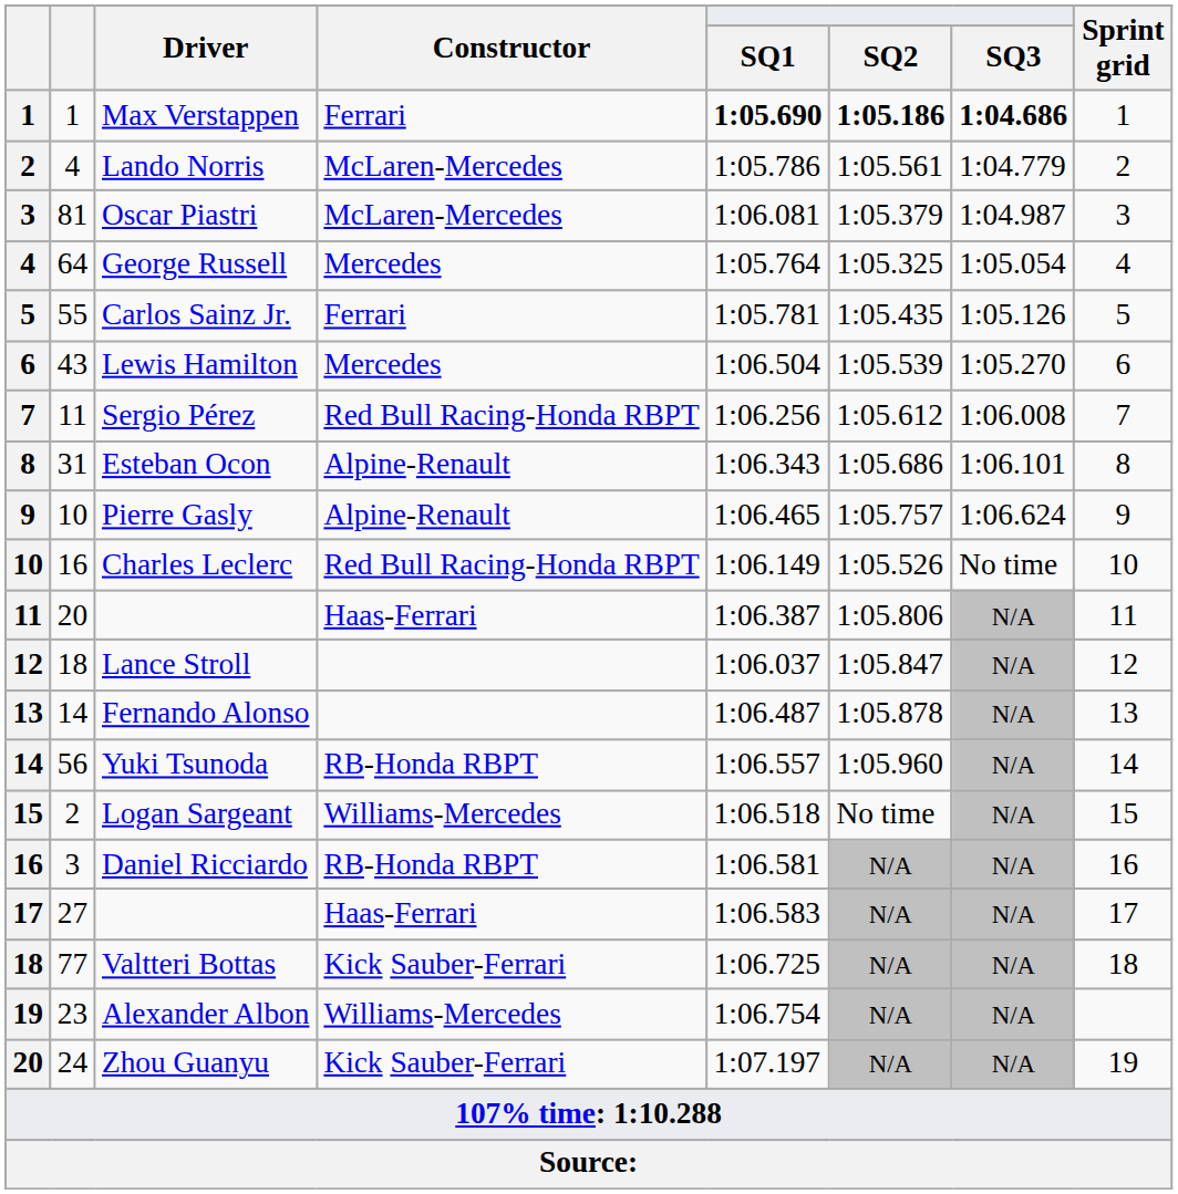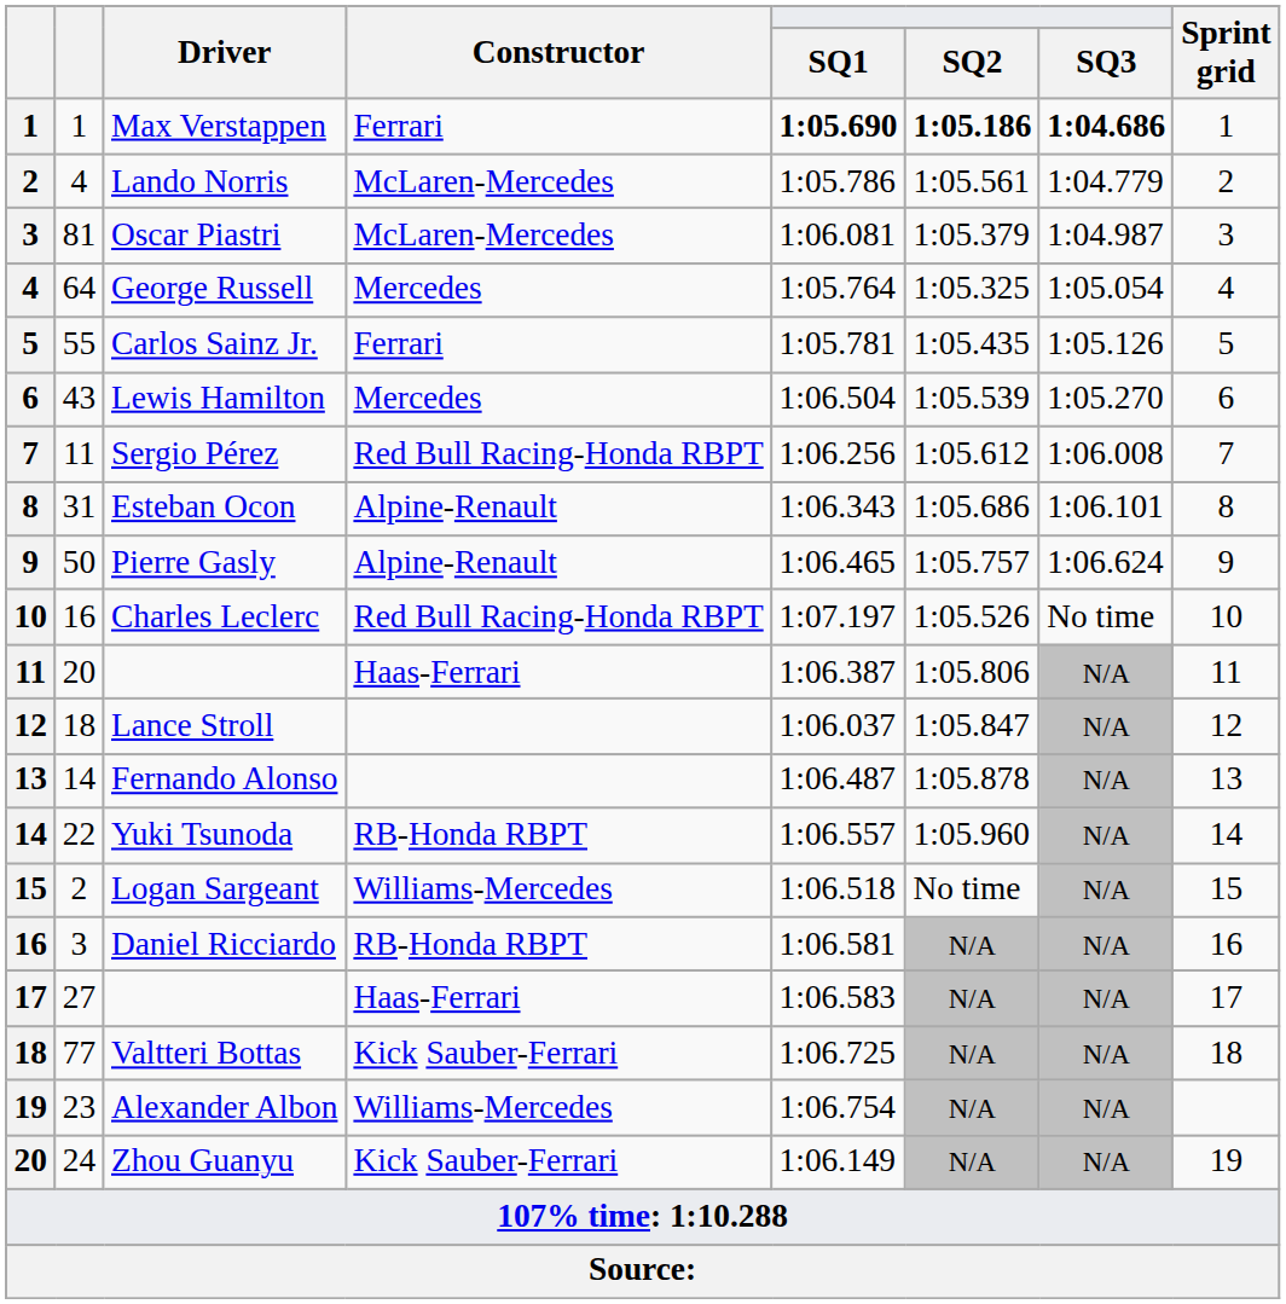Pierre Gasly | column 2: 10 -> 50
Charles Leclerc | SQ1: 1:06.149 -> 1:07.197
Yuki Tsunoda | column 2: 56 -> 22
Zhou Guanyu | SQ1: 1:07.197 -> 1:06.149
